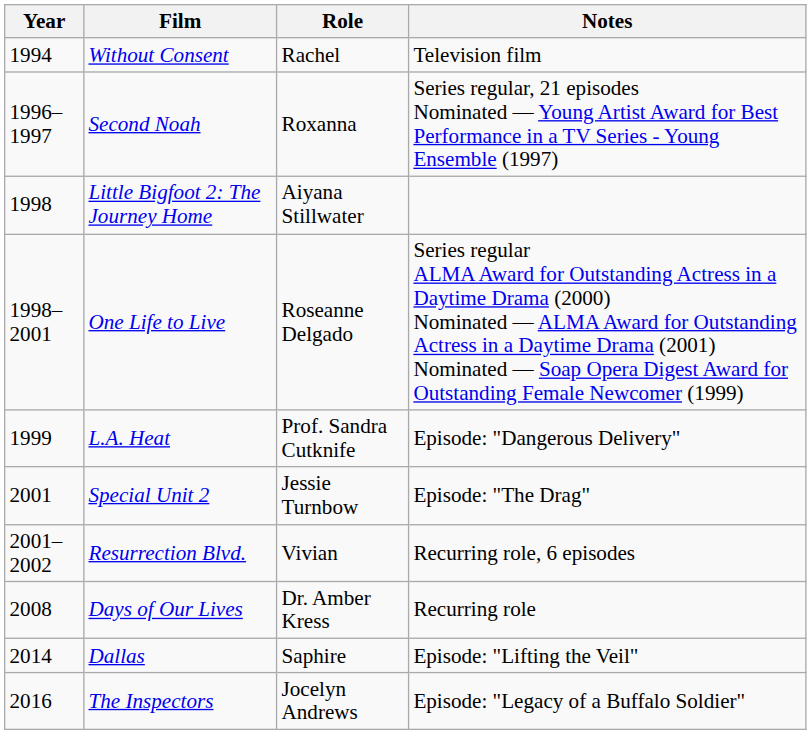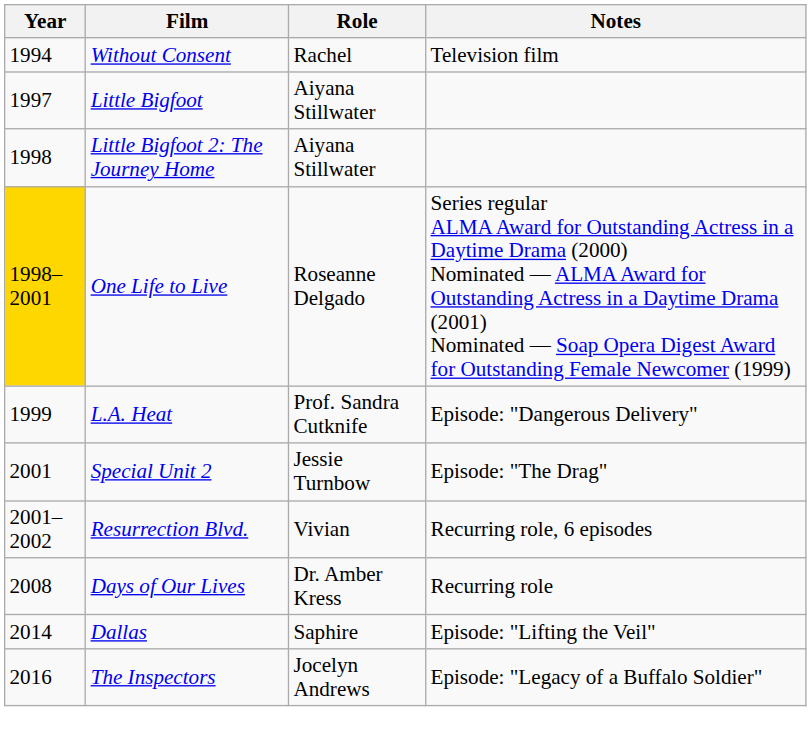- row: 1996–1997 | Second Noah | Roxanna | Series regular, 21 episodes Nominated — Young Artist Award for Best Performance in a TV Series - Young Ensemble (1997)
+ row: 1997 | Little Bigfoot | Aiyana Stillwater
One Life to Live | Year: no background -> gold background
